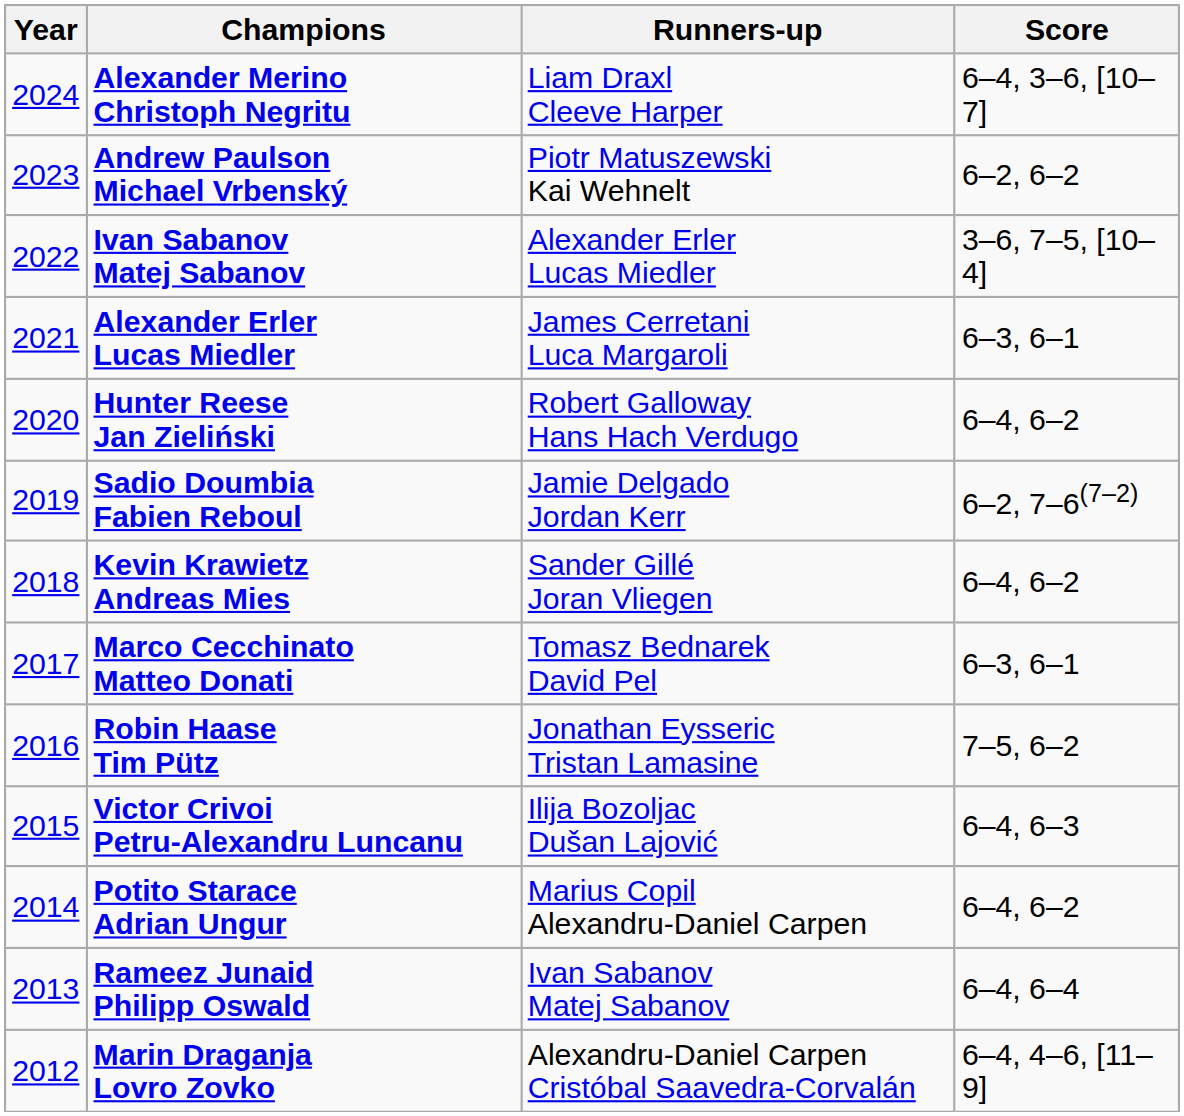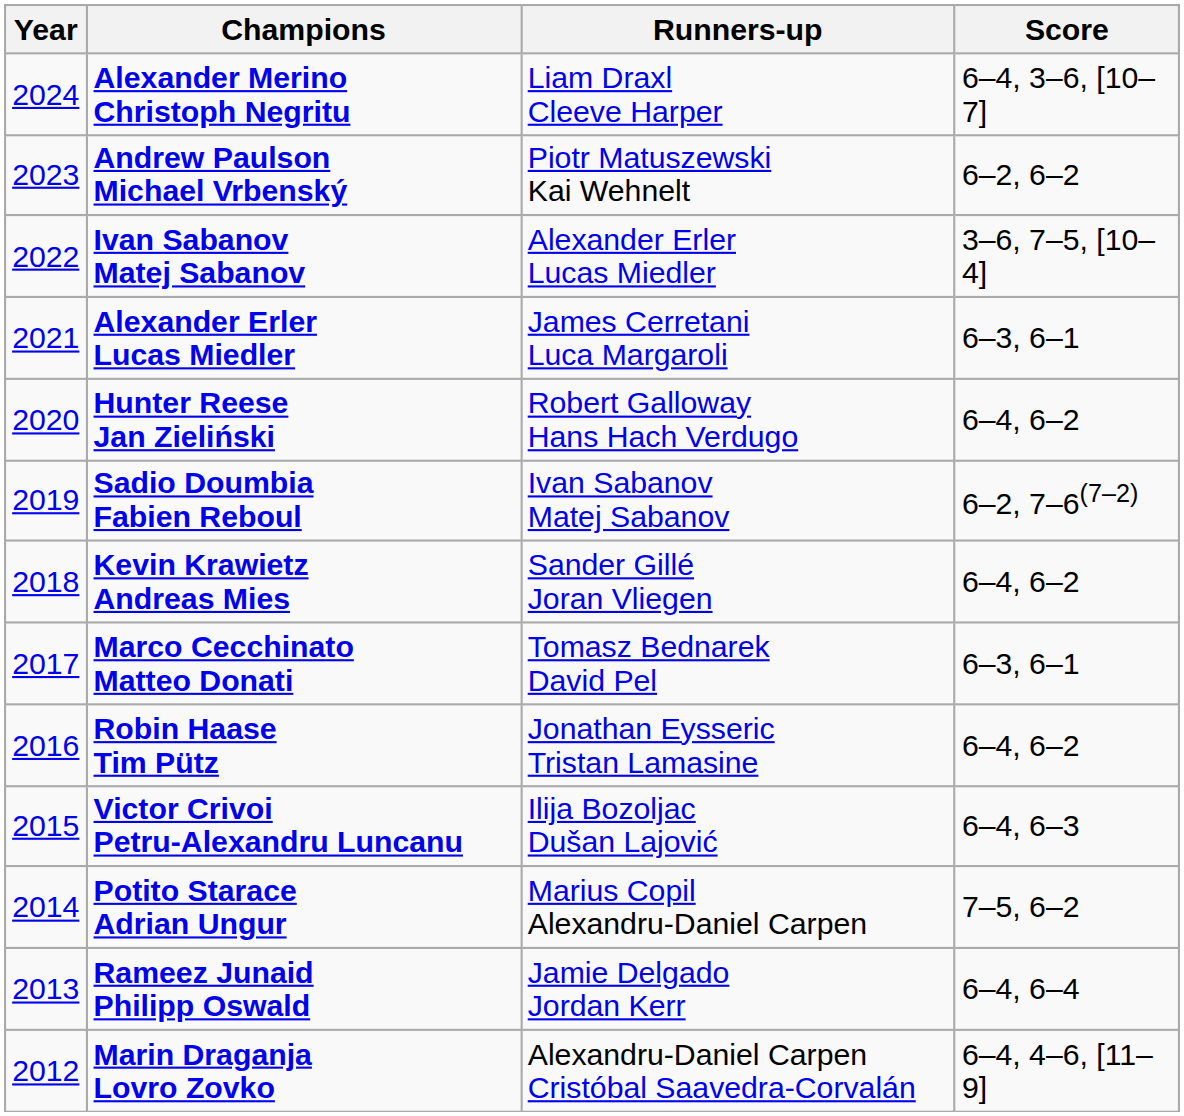Sadio Doumbia Fabien Reboul | Runners-up: Jamie Delgado Jordan Kerr -> Ivan Sabanov Matej Sabanov
Robin Haase Tim Pütz | Score: 7–5, 6–2 -> 6–4, 6–2
Potito Starace Adrian Ungur | Score: 6–4, 6–2 -> 7–5, 6–2
Rameez Junaid Philipp Oswald | Runners-up: Ivan Sabanov Matej Sabanov -> Jamie Delgado Jordan Kerr
